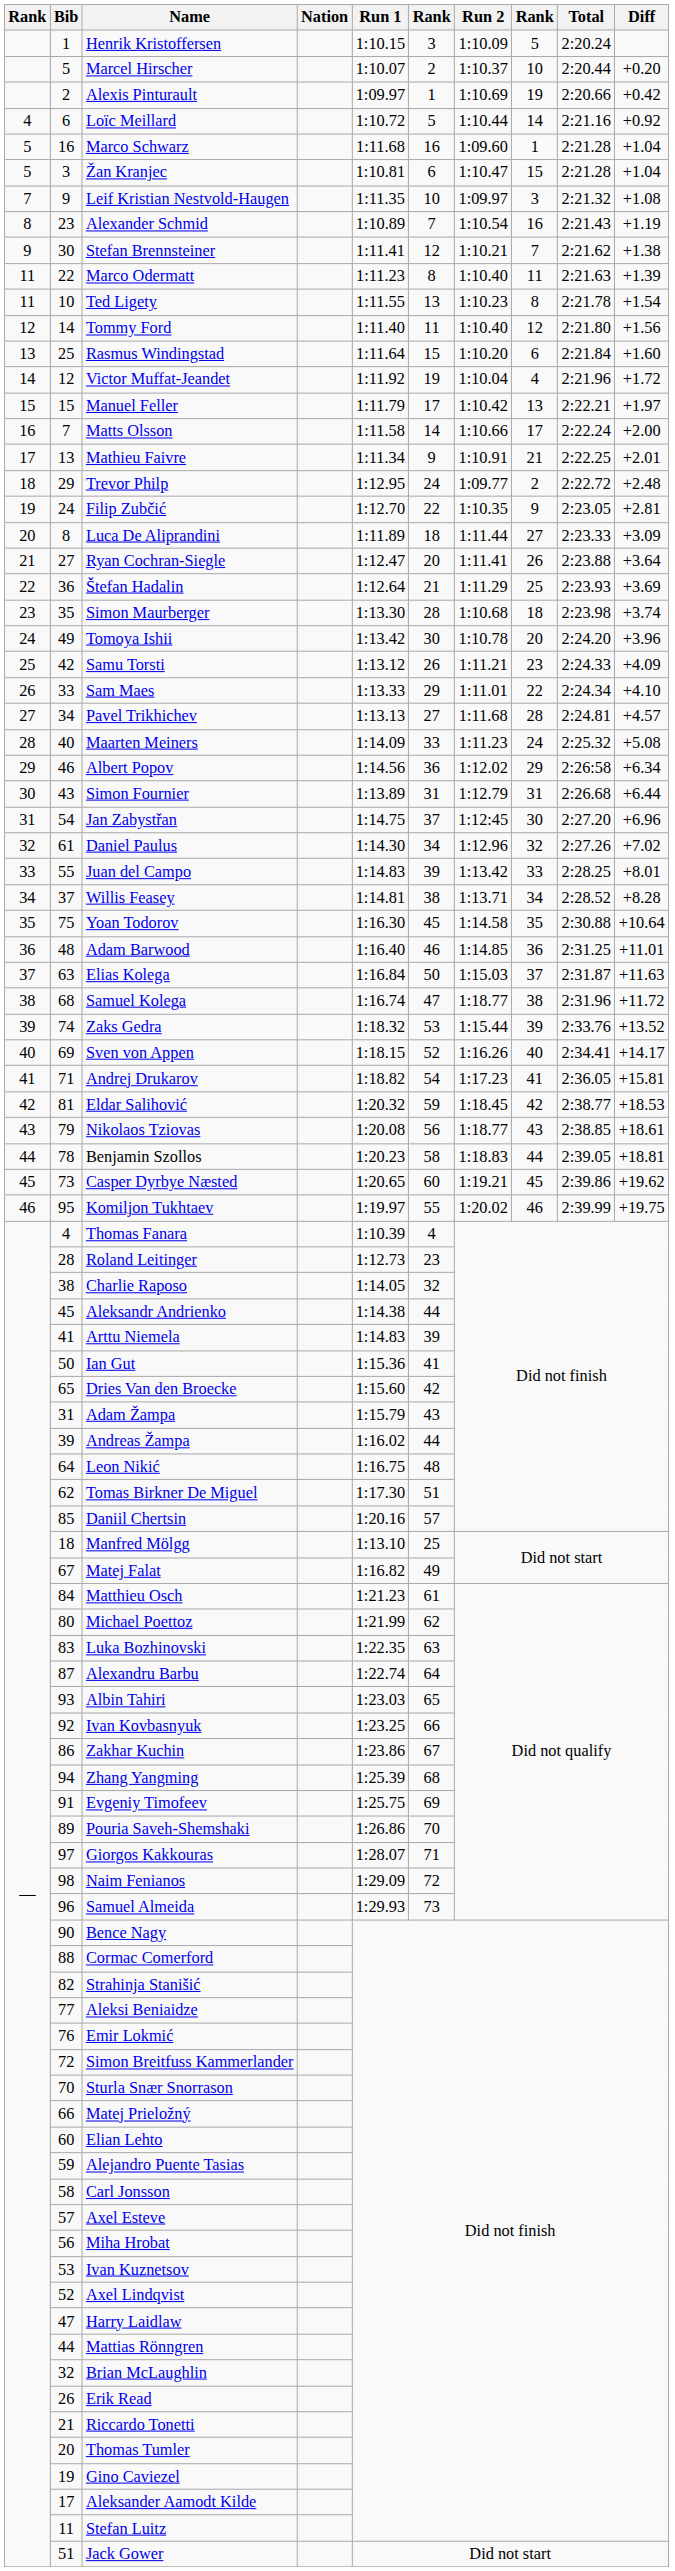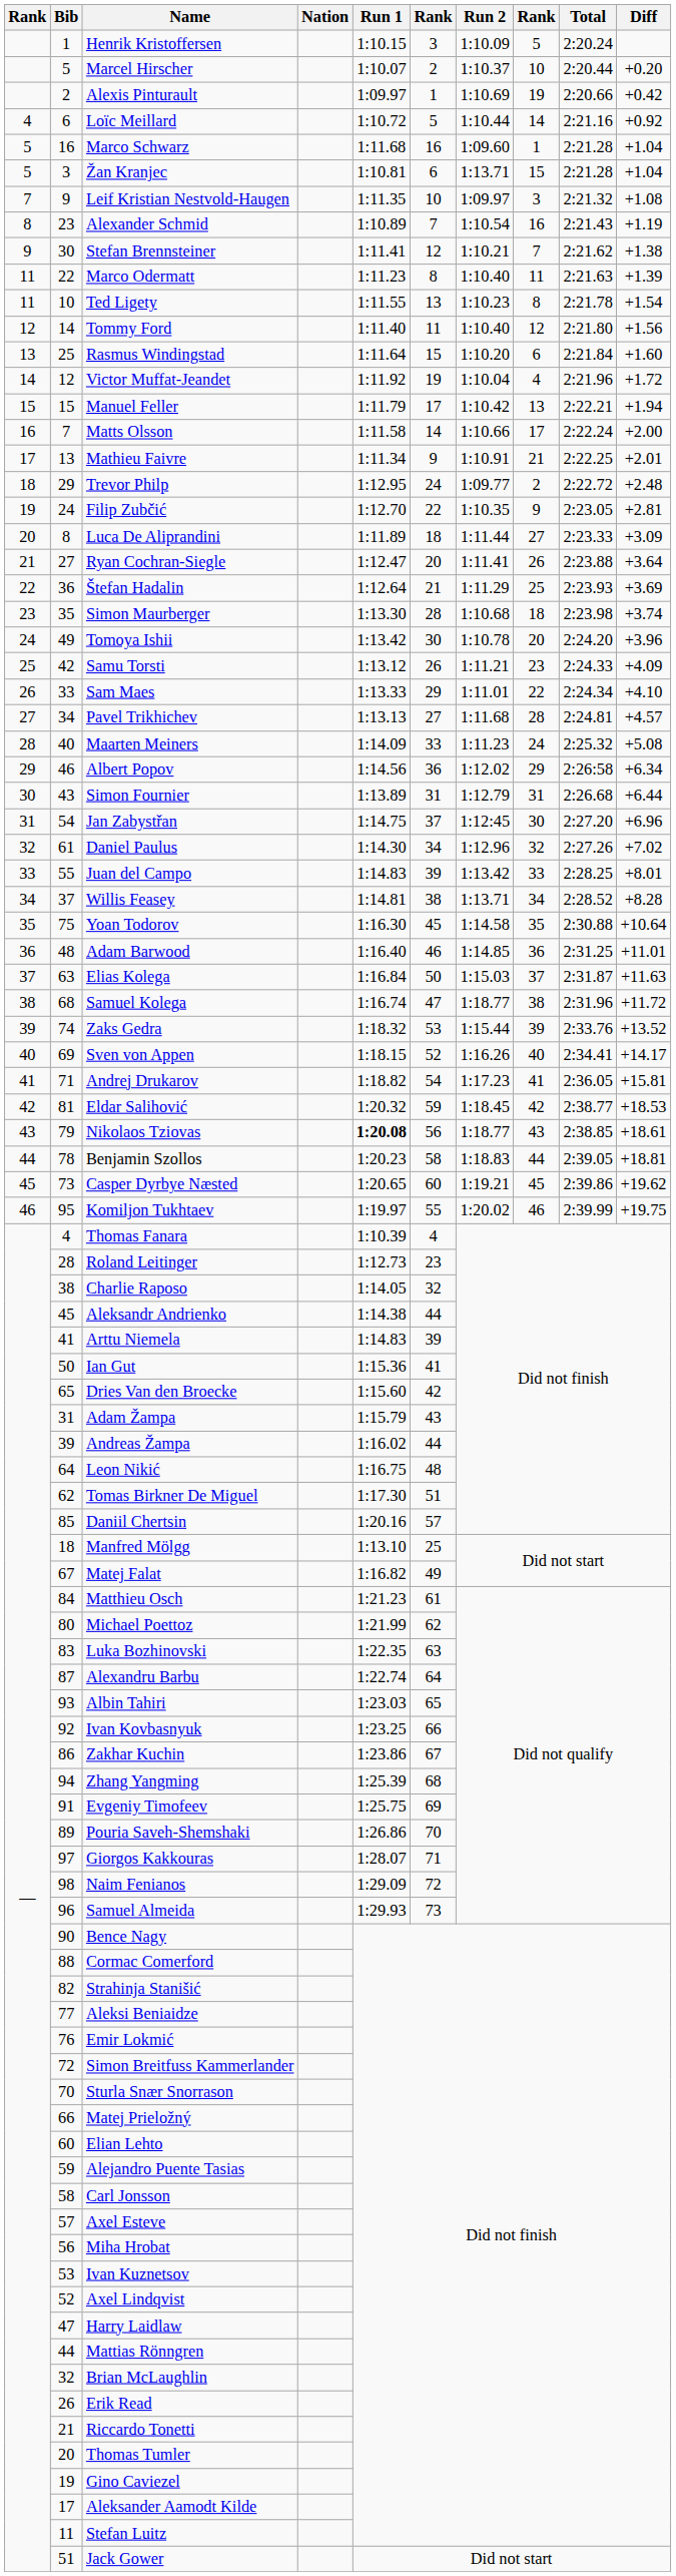Žan Kranjec | Run 2: 1:10.47 -> 1:13.71
Manuel Feller | Diff: +1.97 -> +1.94
Nikolaos Tziovas | Run 1: normal -> bold
